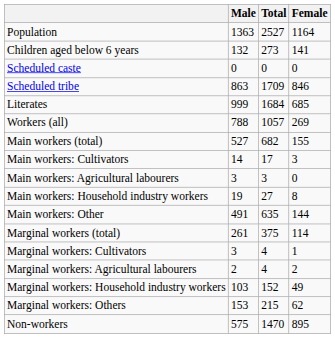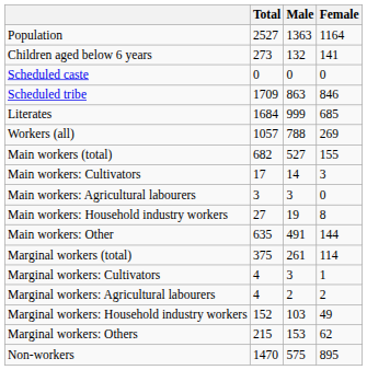columns swapped: Total <-> Male
